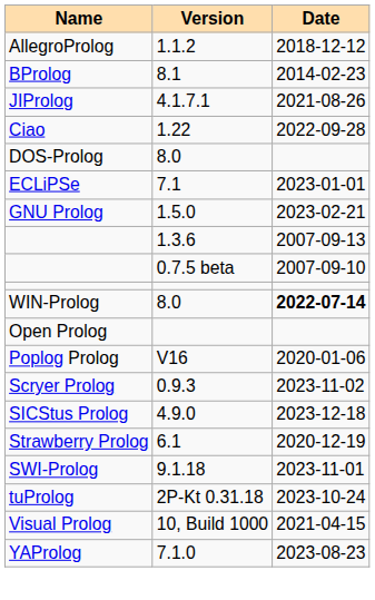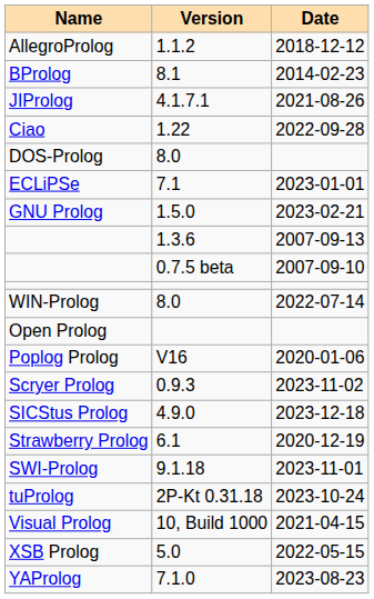WIN-Prolog | Date: bold -> normal
+ row: XSB Prolog | 5.0 | 2022-05-15
